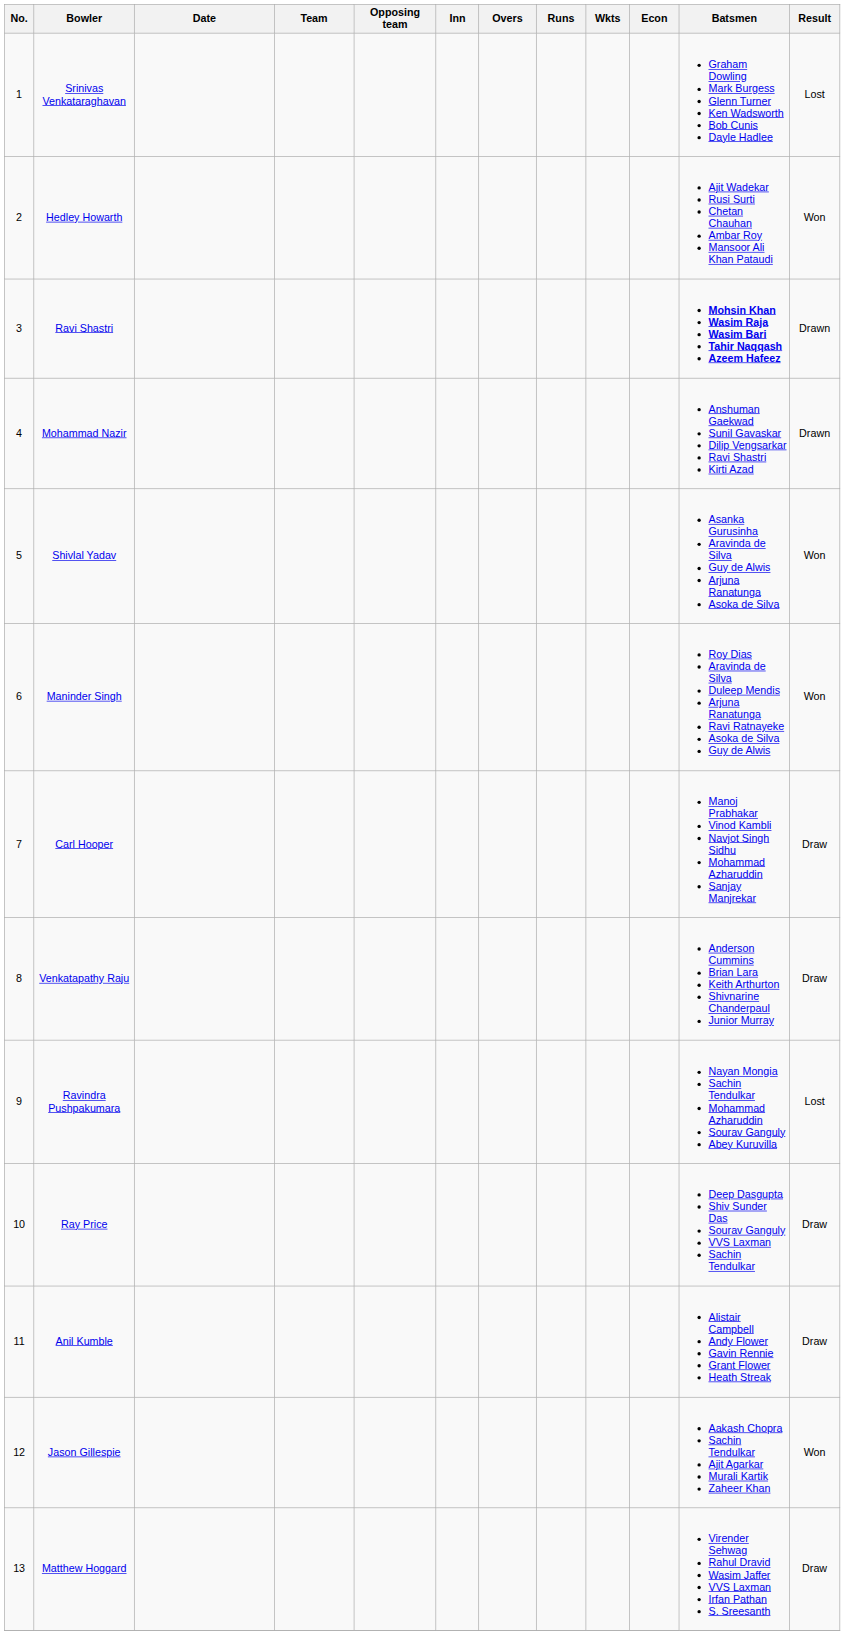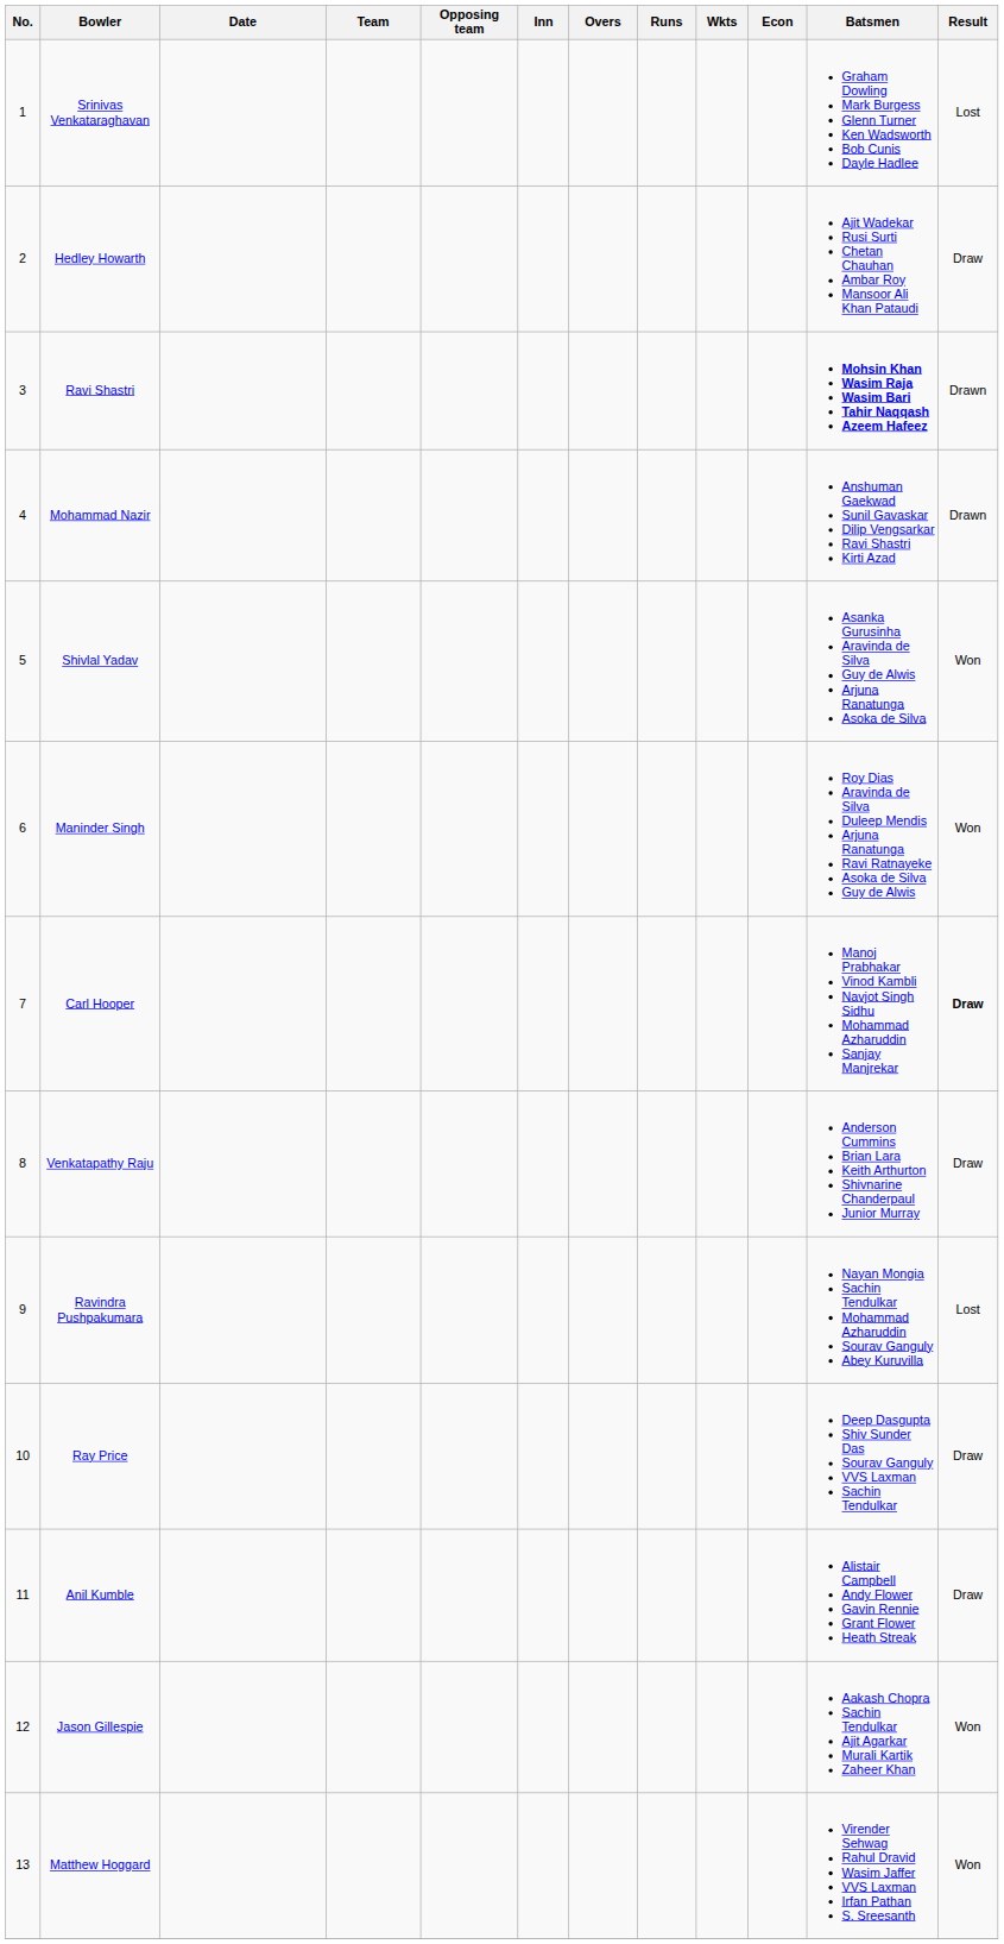Hedley Howarth | Result: Won -> Draw
Carl Hooper | Result: normal -> bold
Matthew Hoggard | Result: Draw -> Won
